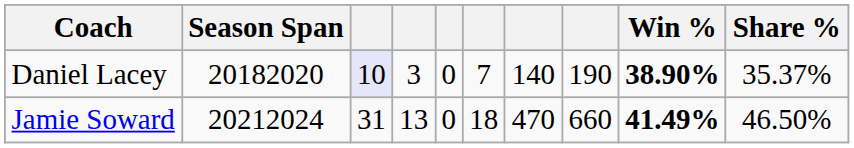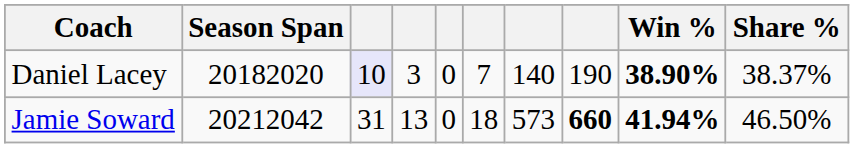Daniel Lacey | Share %: 35.37% -> 38.37%
Jamie Soward | Season Span: 20212024 -> 20212042
Jamie Soward | column 7: 470 -> 573
Jamie Soward | column 8: normal -> bold
Jamie Soward | Win %: 41.49% -> 41.94%
